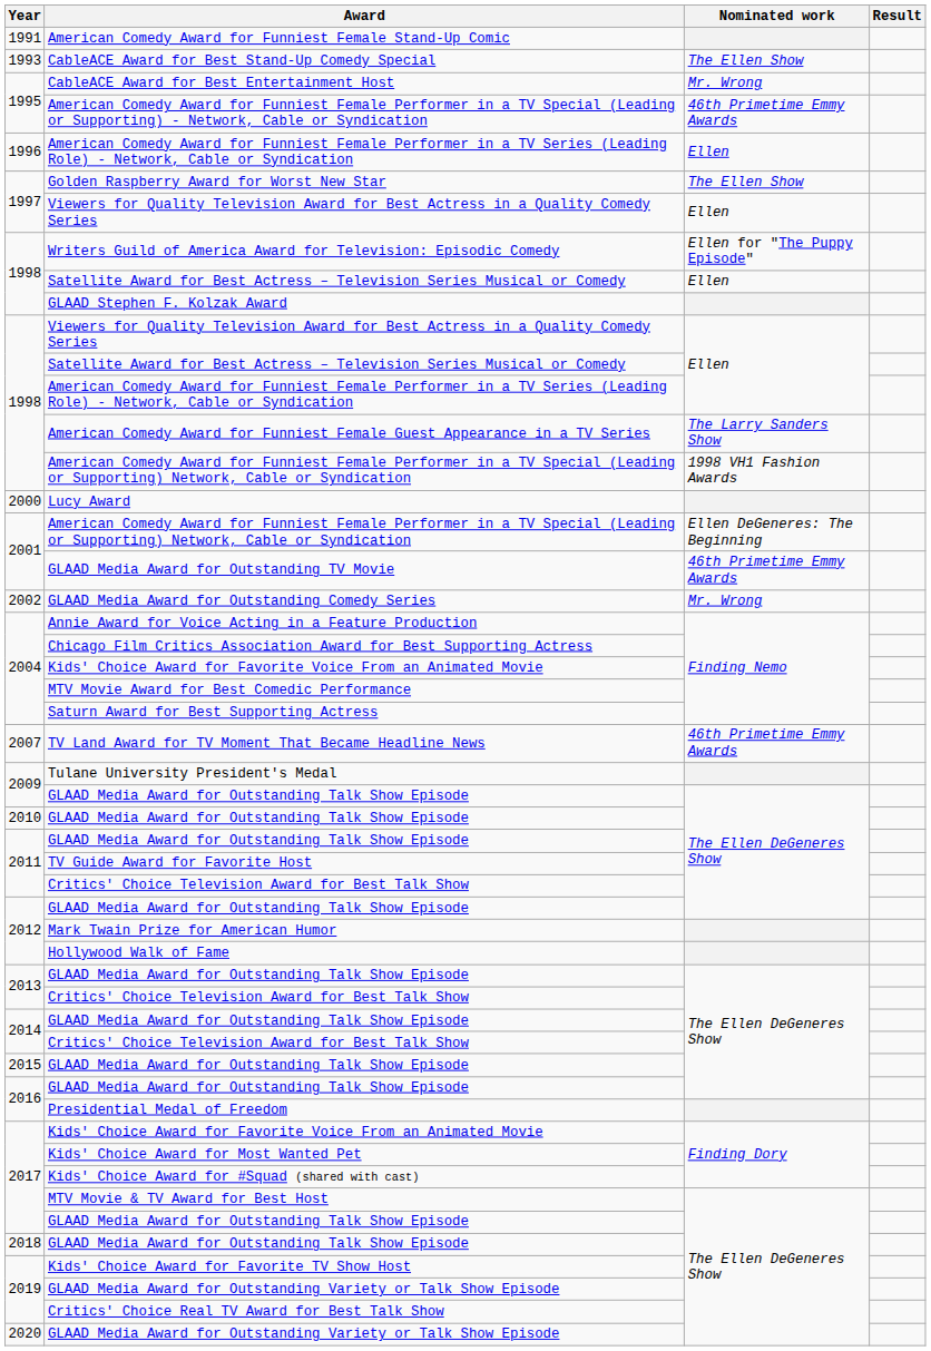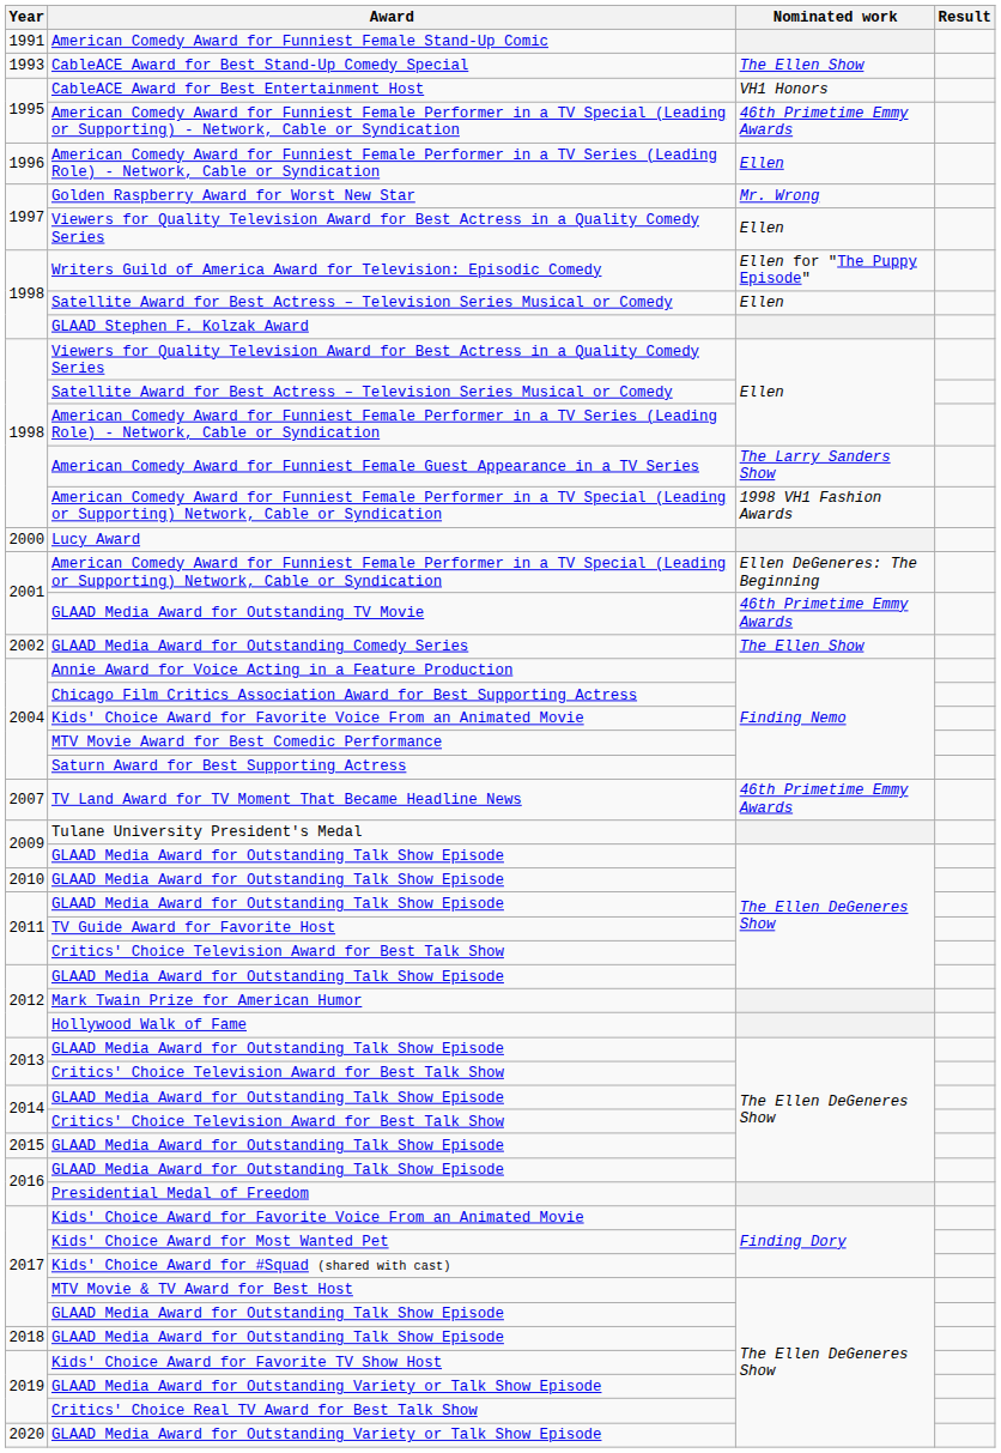CableACE Award for Best Entertainment Host | Nominated work: Mr. Wrong -> VH1 Honors
Golden Raspberry Award for Worst New Star | Nominated work: The Ellen Show -> Mr. Wrong
GLAAD Media Award for Outstanding Comedy Series | Nominated work: Mr. Wrong -> The Ellen Show
